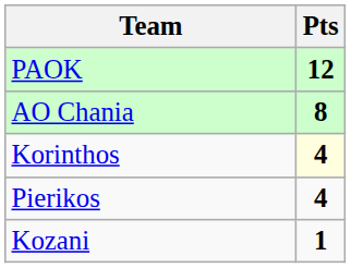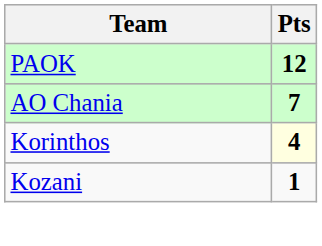AO Chania | Pts: 8 -> 7
- row: Pierikos | 4
